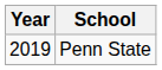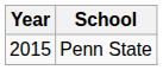Penn State | Year: 2019 -> 2015
